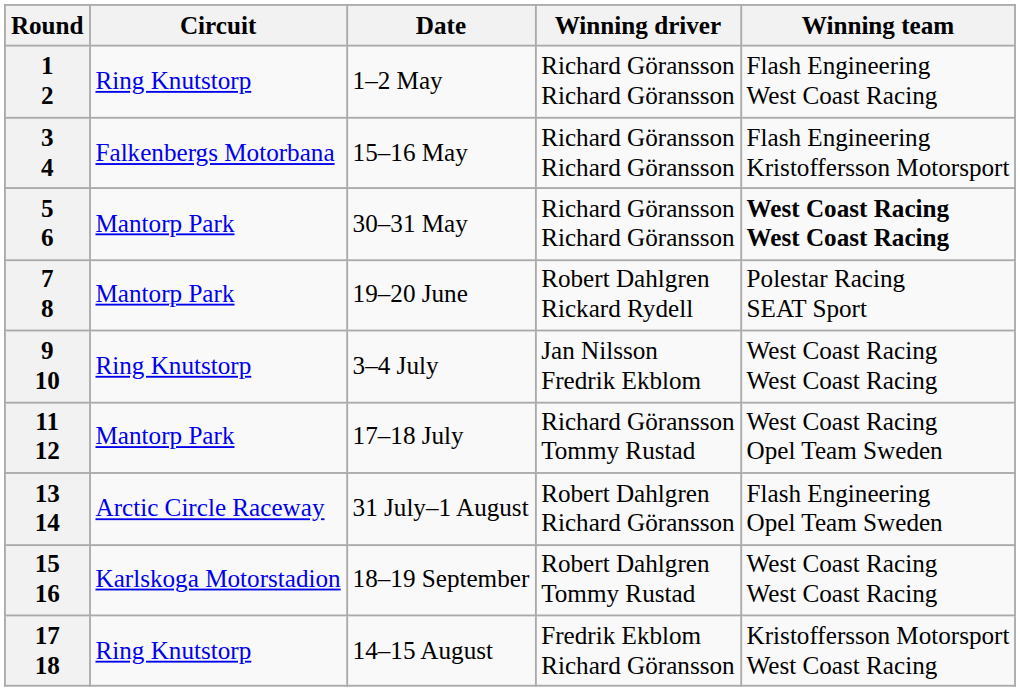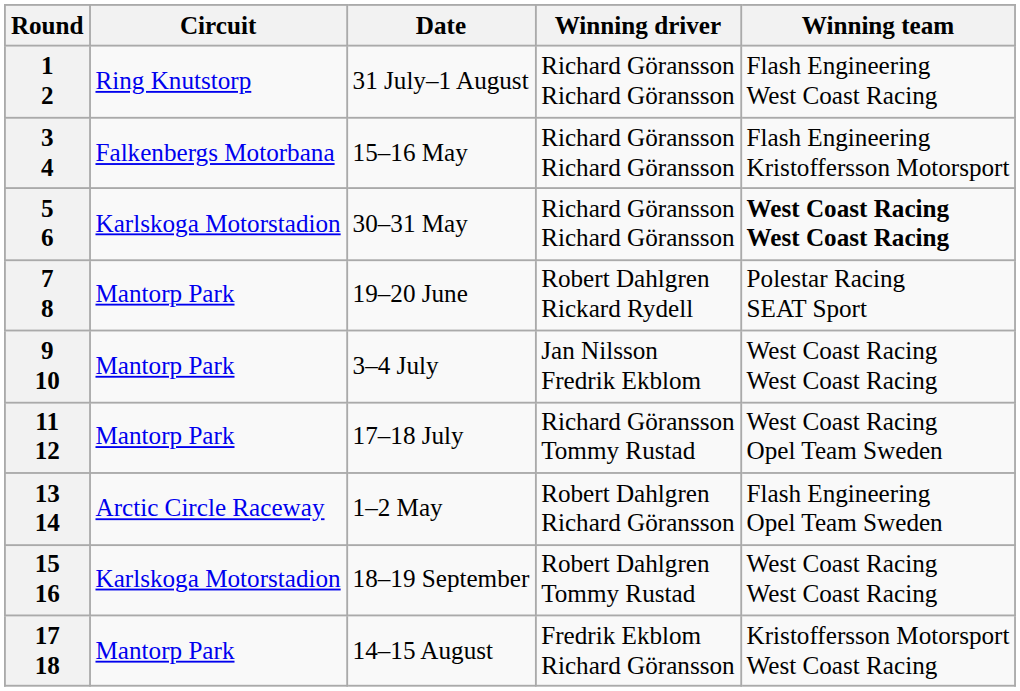1 2 | Date: 1–2 May -> 31 July–1 August
5 6 | Circuit: Mantorp Park -> Karlskoga Motorstadion
9 10 | Circuit: Ring Knutstorp -> Mantorp Park
13 14 | Date: 31 July–1 August -> 1–2 May
17 18 | Circuit: Ring Knutstorp -> Mantorp Park
